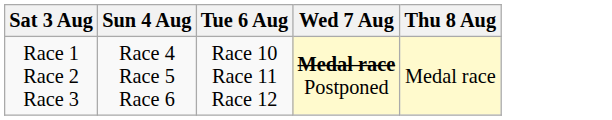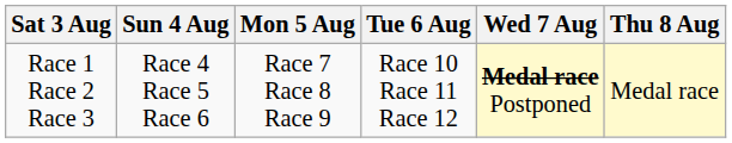+ column: Mon 5 Aug | Race 7 Race 8 Race 9
